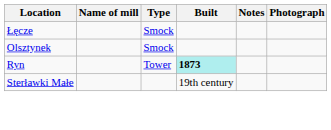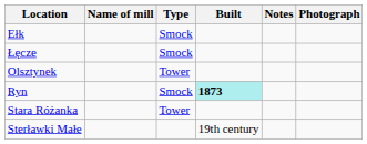+ row: Ełk | Smock
Olsztynek | Type: Smock -> Tower
Ryn | Type: Tower -> Smock
+ row: Stara Różanka | Tower
